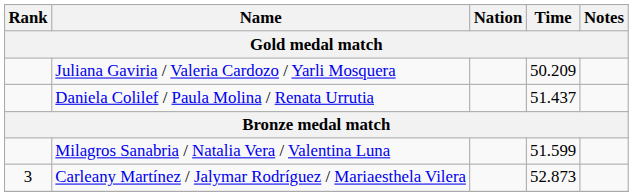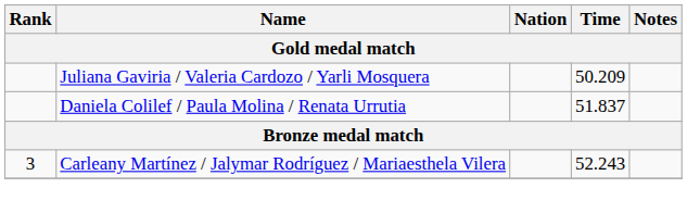Daniela Colilef / Paula Molina / Renata Urrutia | Time: 51.437 -> 51.837
- row: Milagros Sanabria / Natalia Vera / Valentina Luna | 51.599
Carleany Martínez / Jalymar Rodríguez / Mariaesthela Vilera | Time: 52.873 -> 52.243
